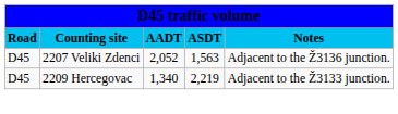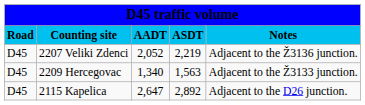2207 Veliki Zdenci | column 4: 1,563 -> 2,219
2209 Hercegovac | column 4: 2,219 -> 1,563
+ row: D45 | 2115 Kapelica | 2,647 | 2,892 | Adjacent to the D26 junction.
